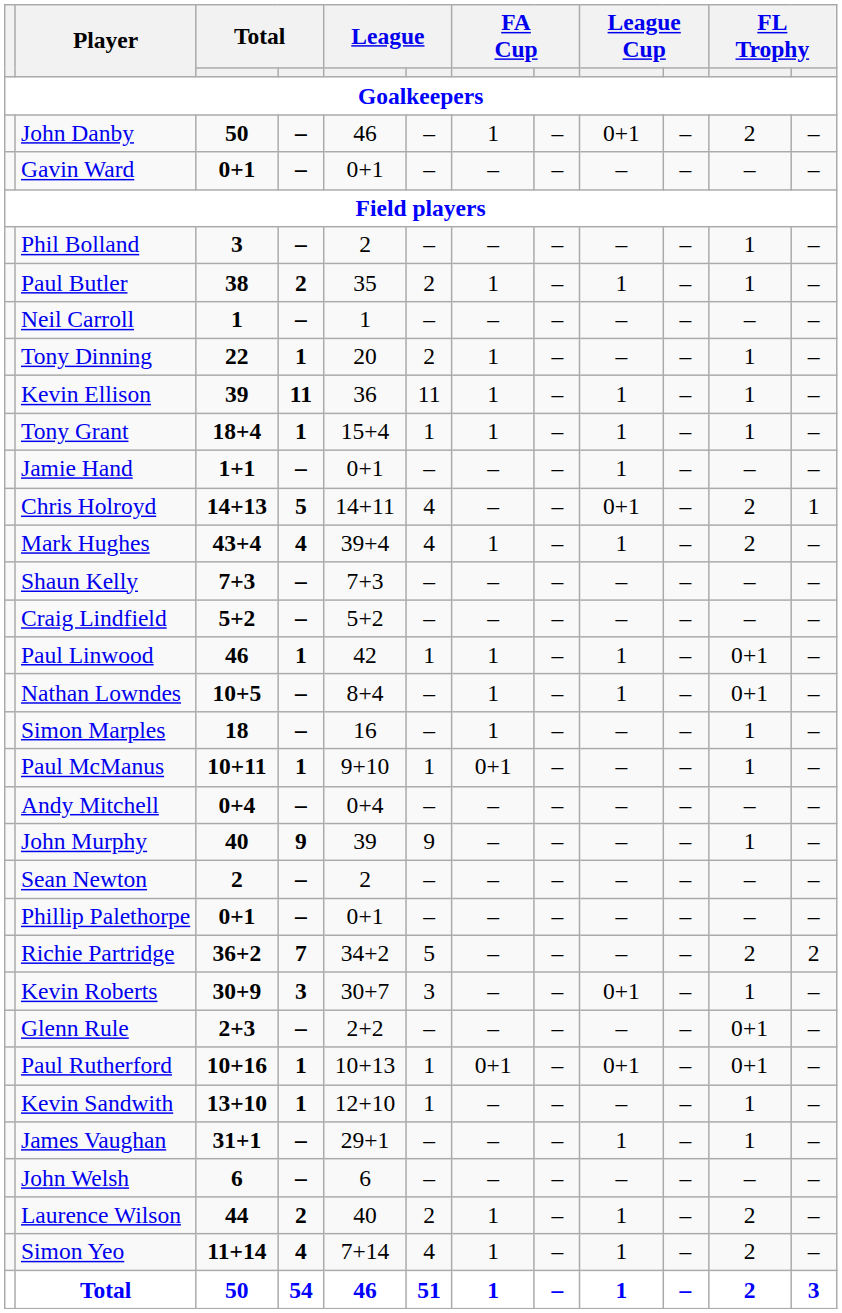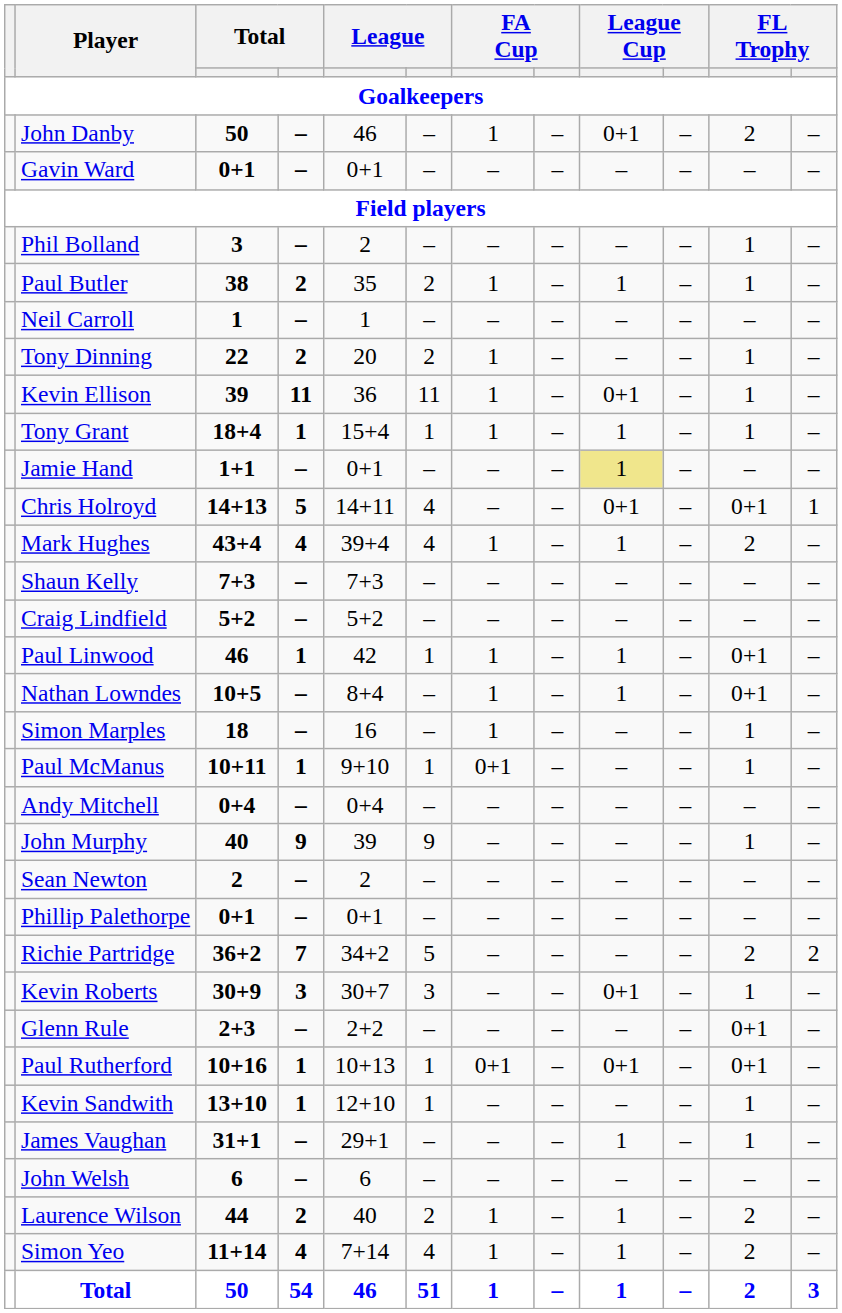Tony Dinning | column 4: 1 -> 2
Kevin Ellison | column 9: 1 -> 0+1
Jamie Hand | column 9: no background -> khaki background
Chris Holroyd | column 11: 2 -> 0+1
